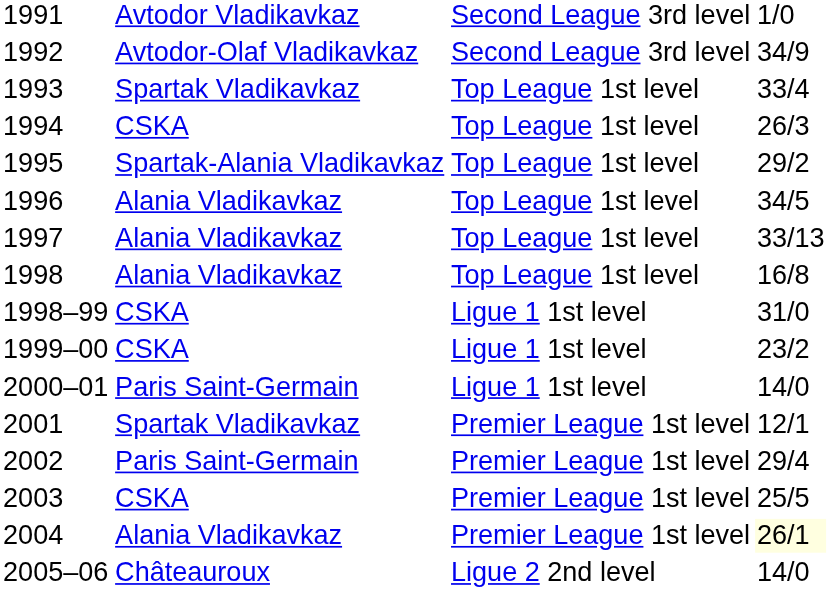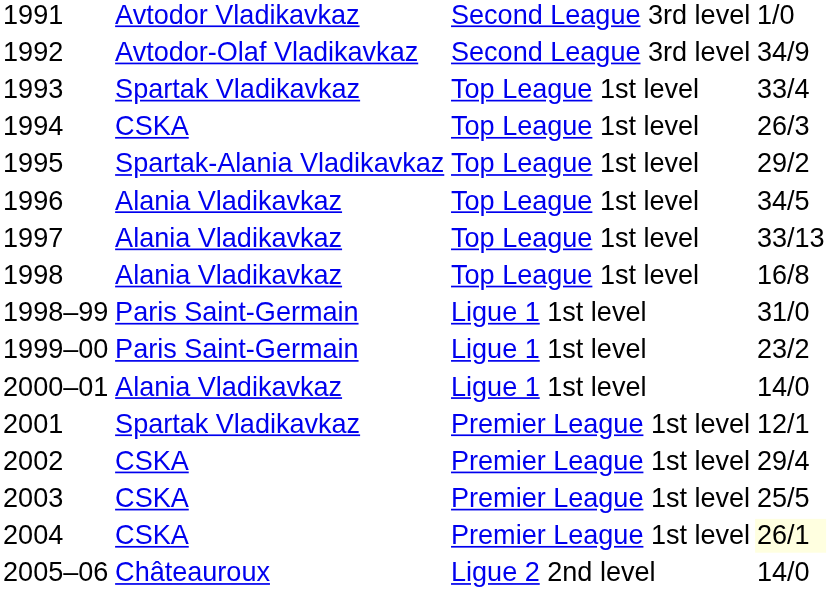1998–99 | column 2: CSKA -> Paris Saint-Germain
1999–00 | column 2: CSKA -> Paris Saint-Germain
2000–01 | column 2: Paris Saint-Germain -> Alania Vladikavkaz
2002 | column 2: Paris Saint-Germain -> CSKA
2004 | column 2: Alania Vladikavkaz -> CSKA
